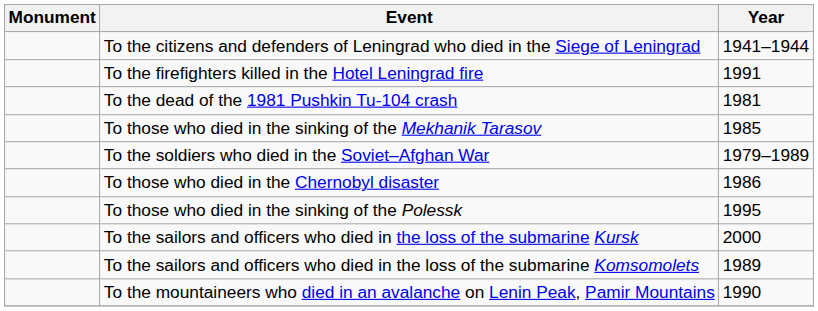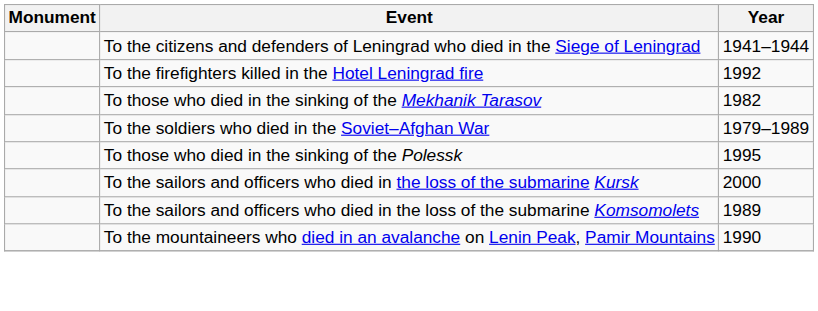To the firefighters killed in the Hotel Leningrad fire | Year: 1991 -> 1992
- row: To the dead of the 1981 Pushkin Tu-104 crash | 1981
To those who died in the sinking of the Mekhanik Tarasov | Year: 1985 -> 1982
- row: To those who died in the Chernobyl disaster | 1986
